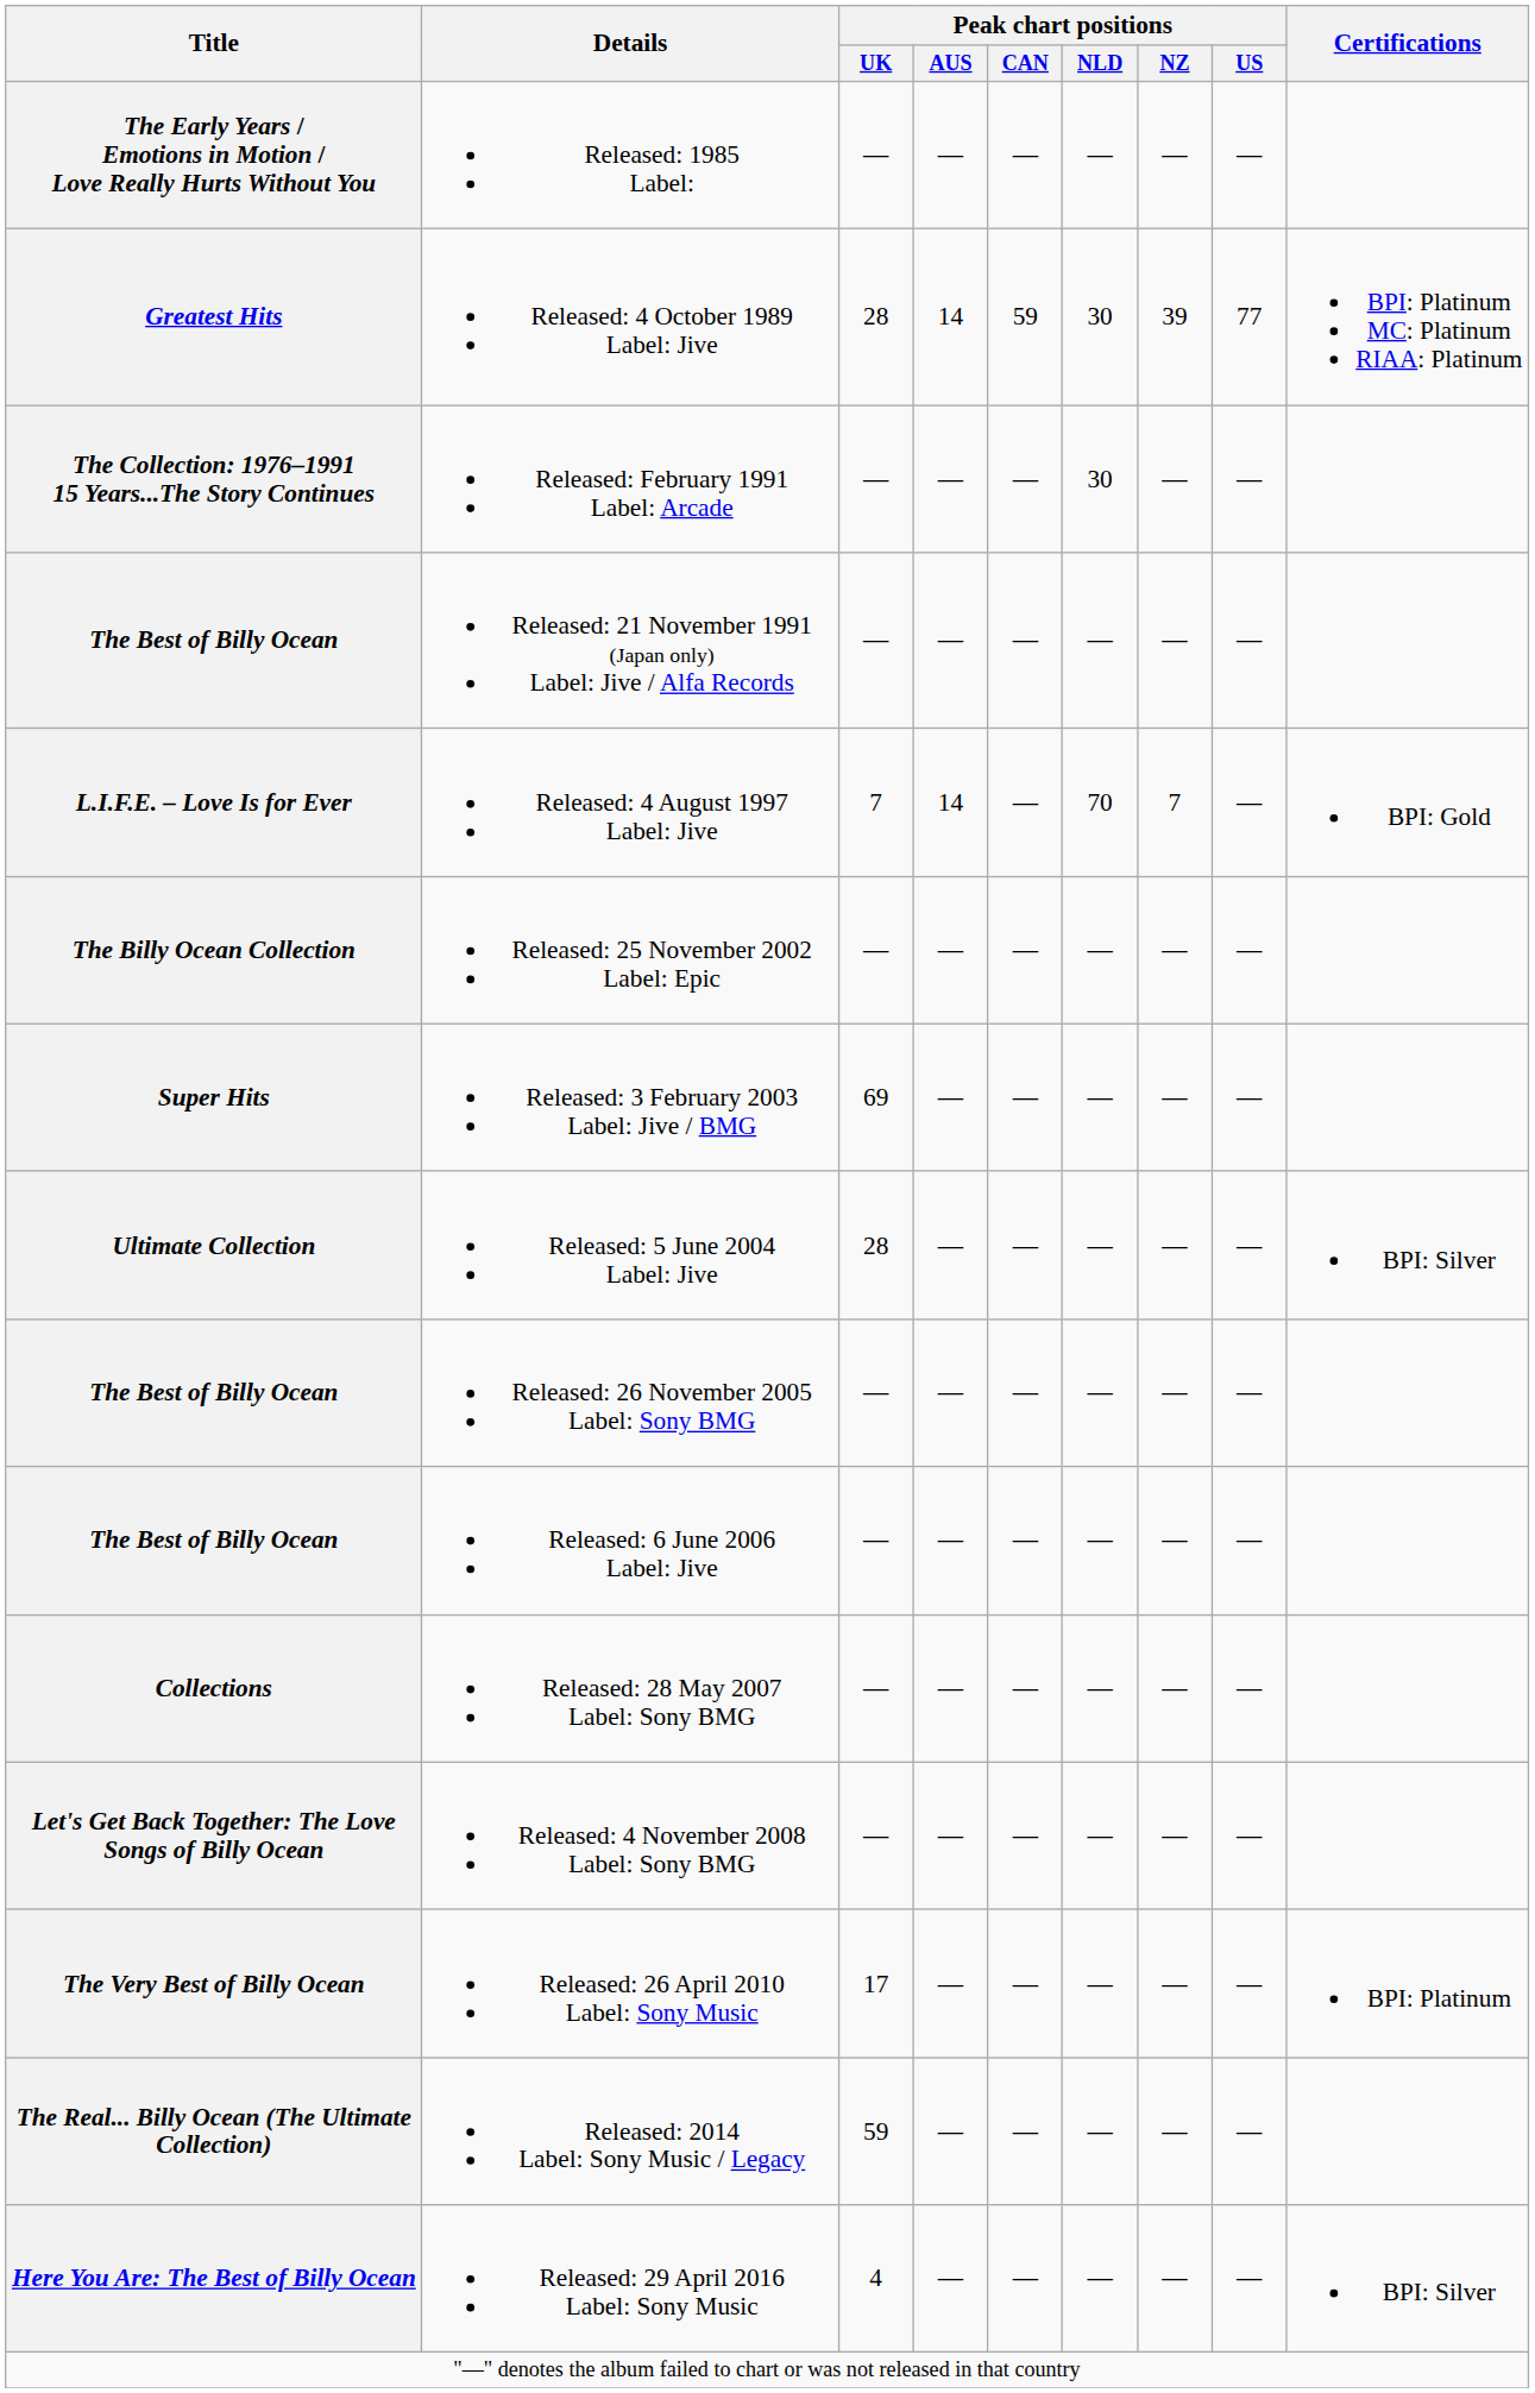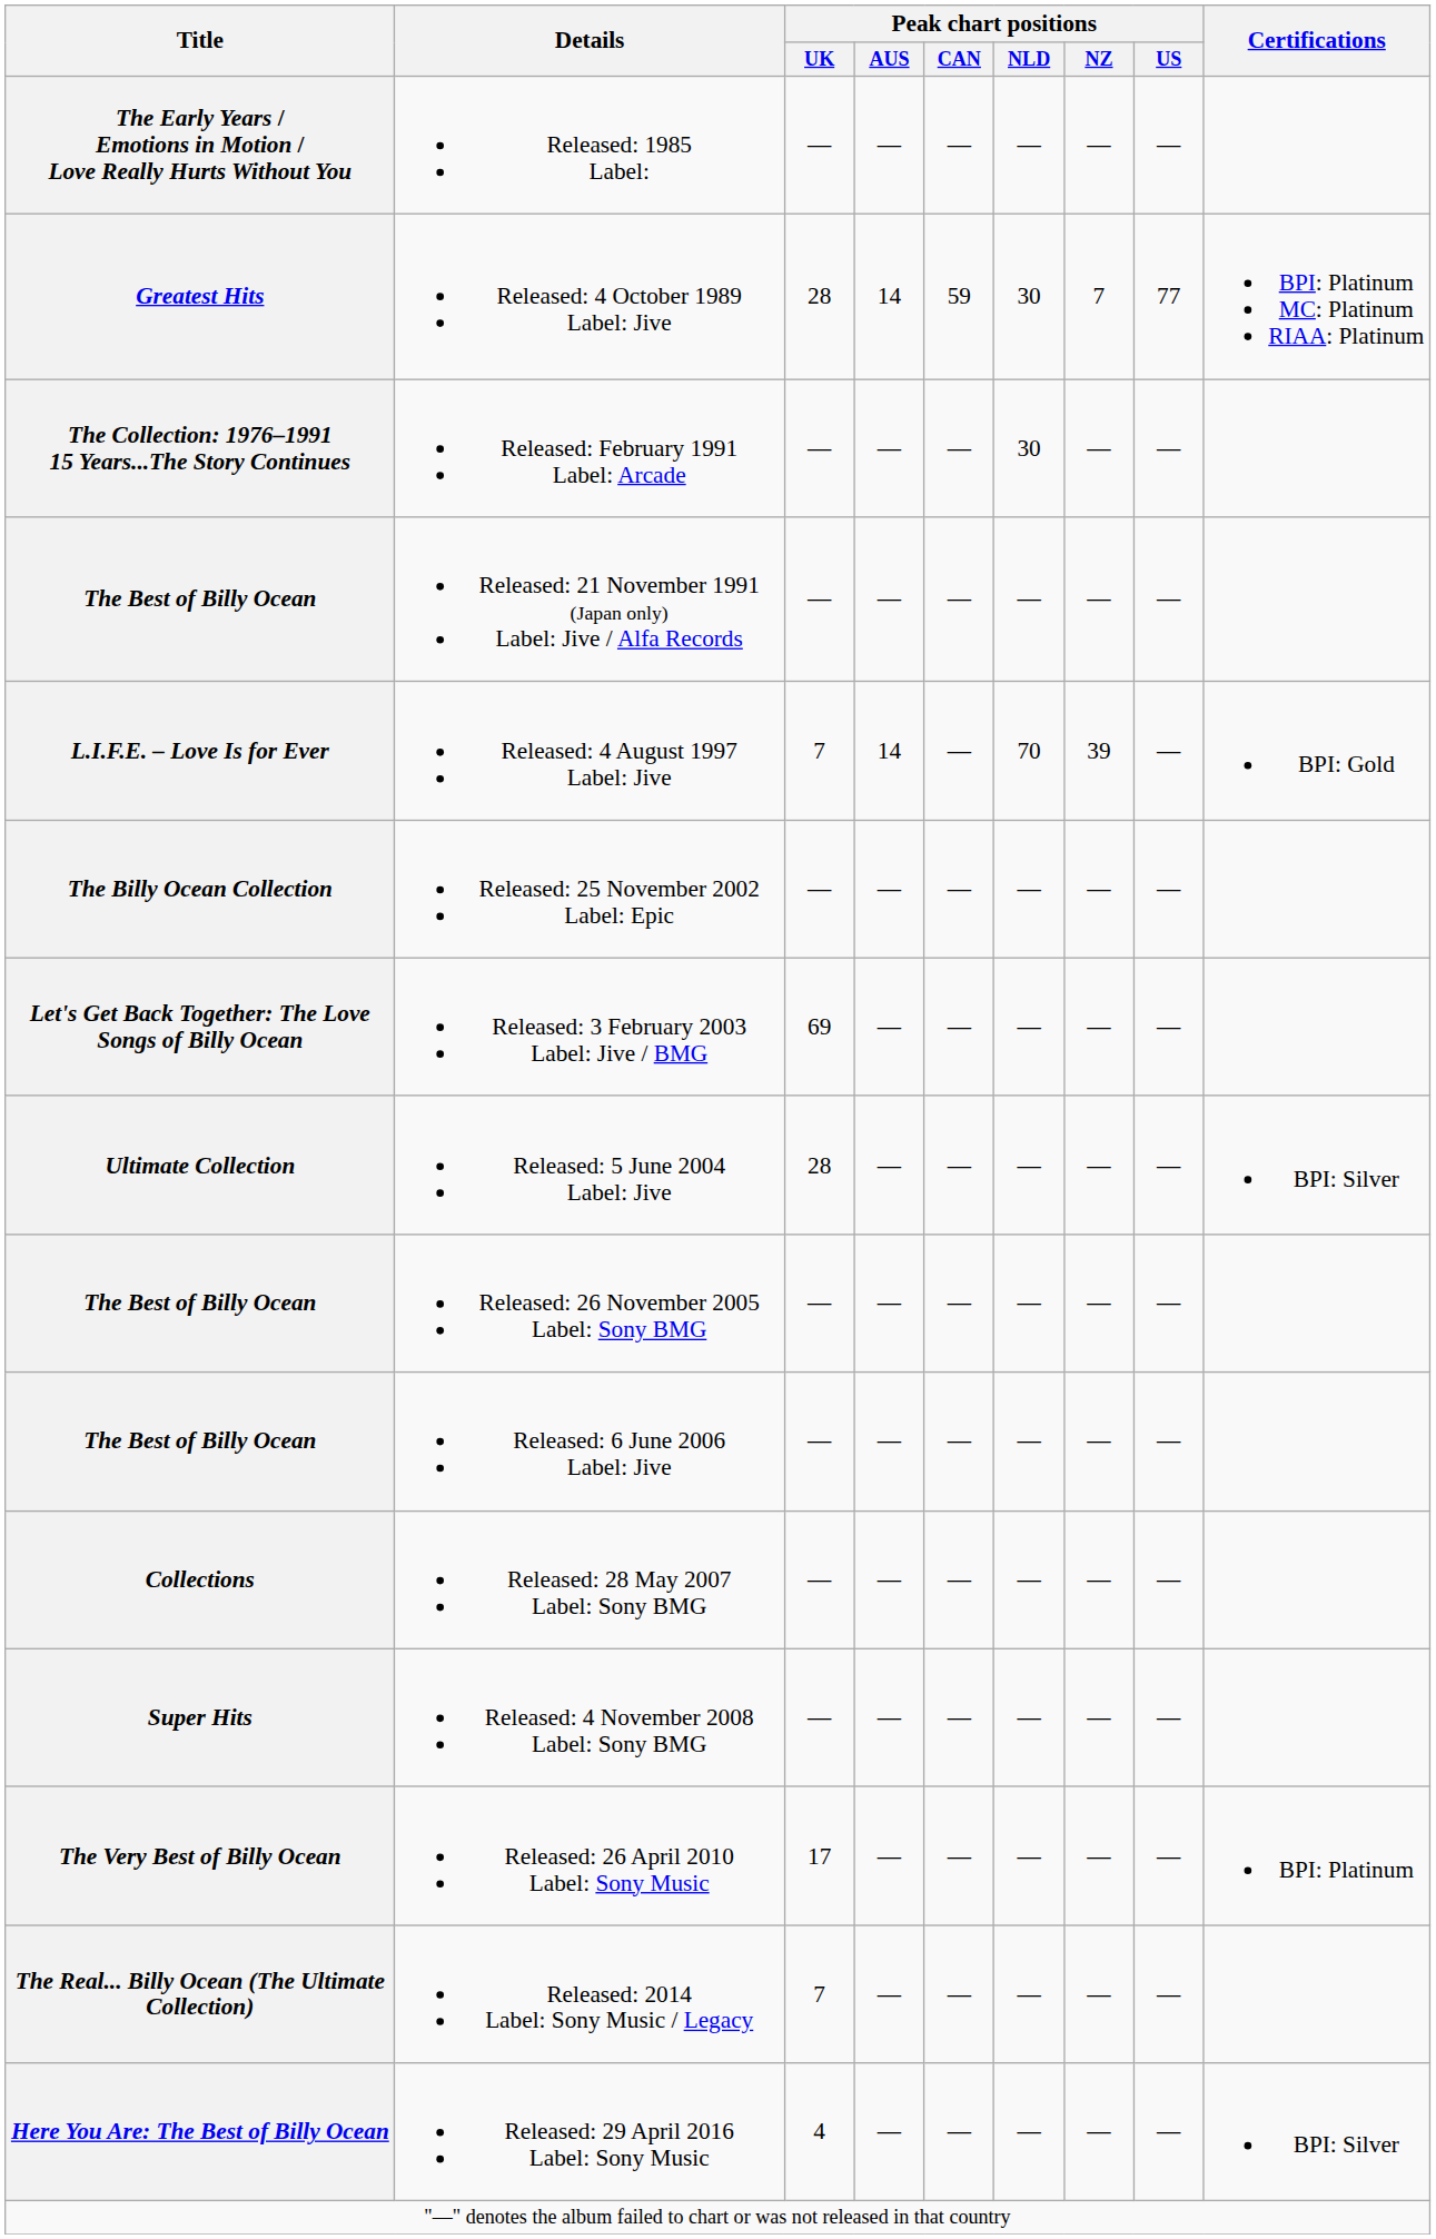Released: 4 October 1989 Label: Jive | Peak chart positions / NZ: 39 -> 7
Released: 4 August 1997 Label: Jive | Peak chart positions / NZ: 7 -> 39
Released: 3 February 2003 Label: Jive / BMG | Title: Super Hits -> Let's Get Back Together: The Love Songs of Billy Ocean
Released: 4 November 2008 Label: Sony BMG | Title: Let's Get Back Together: The Love Songs of Billy Ocean -> Super Hits
Released: 2014 Label: Sony Music / Legacy | Peak chart positions / UK: 59 -> 7
